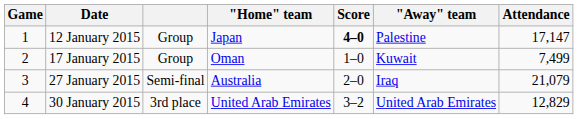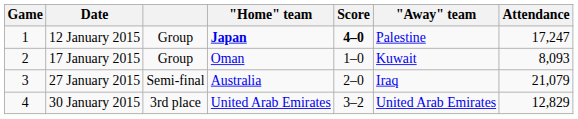12 January 2015 | "Home" team: normal -> bold
12 January 2015 | Attendance: 17,147 -> 17,247
17 January 2015 | Attendance: 7,499 -> 8,093
